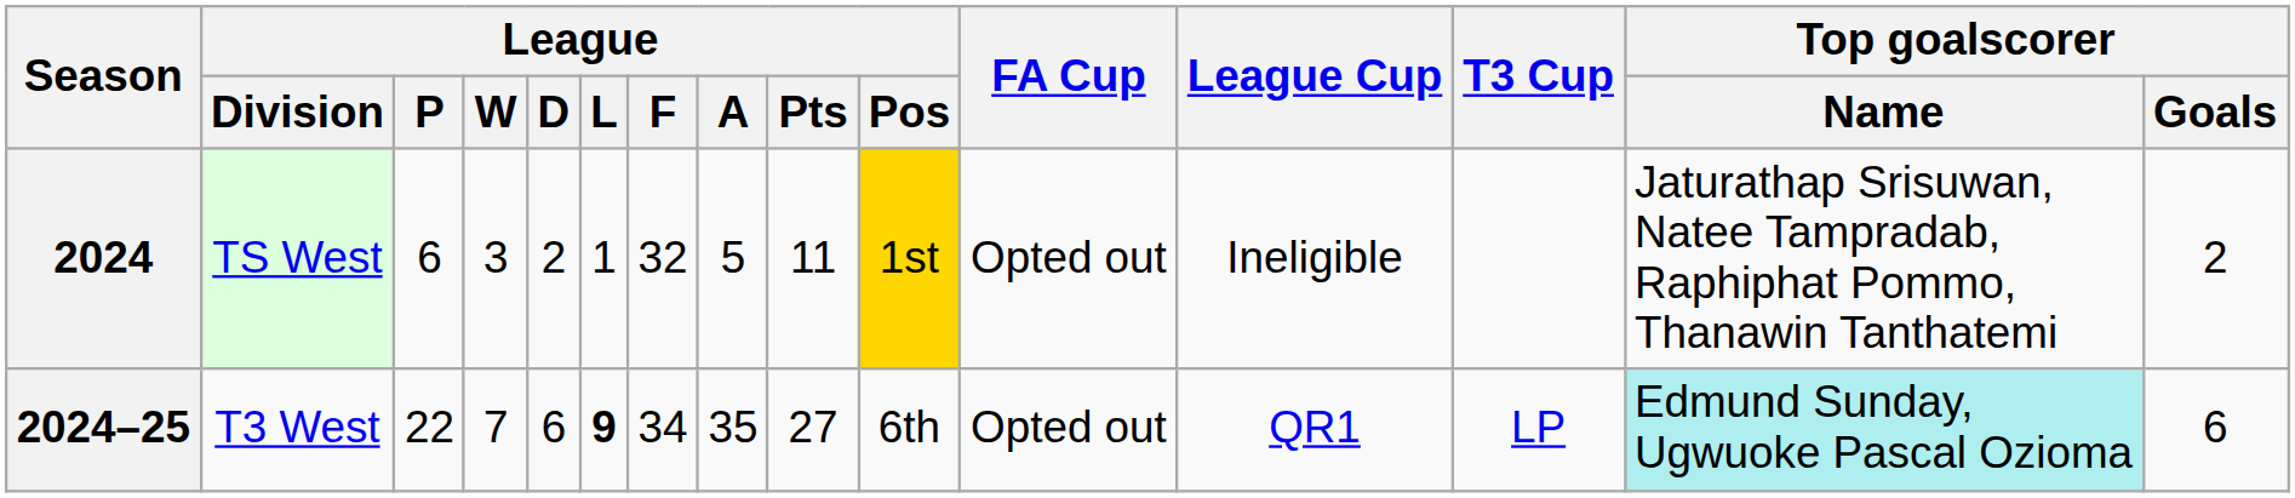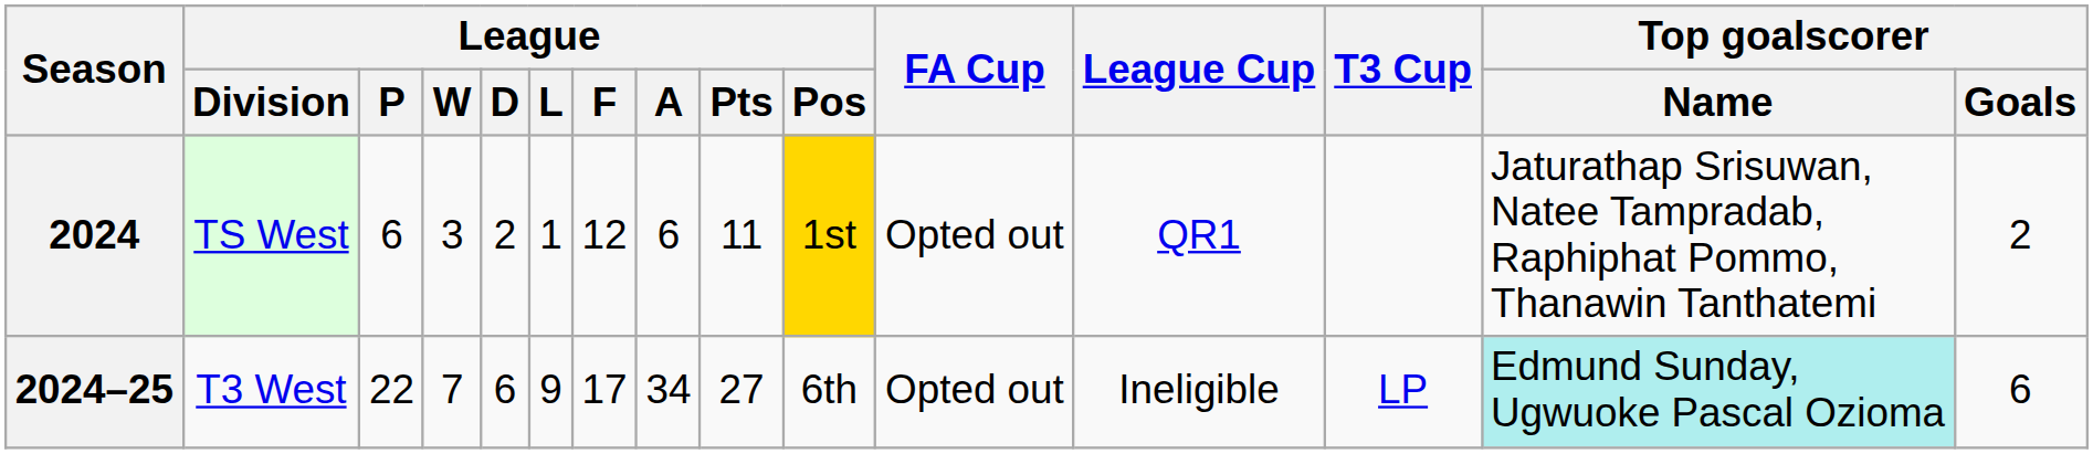2024 | League / F: 32 -> 12
2024 | League / A: 5 -> 6
2024 | League Cup: Ineligible -> QR1
2024–25 | League / L: bold -> normal
2024–25 | League / F: 34 -> 17
2024–25 | League / A: 35 -> 34
2024–25 | League Cup: QR1 -> Ineligible
